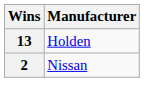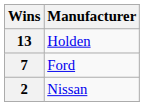+ row: 7 | Ford
